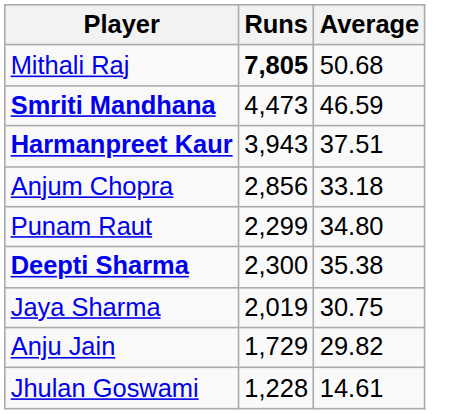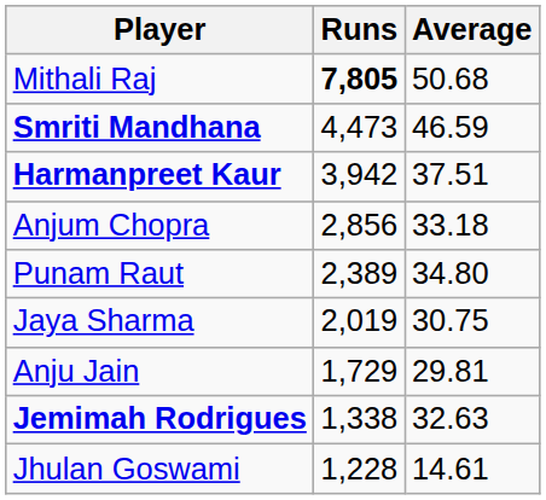Harmanpreet Kaur | Runs: 3,943 -> 3,942
Punam Raut | Runs: 2,299 -> 2,389
- row: Deepti Sharma | 2,300 | 35.38
Anju Jain | Average: 29.82 -> 29.81
+ row: Jemimah Rodrigues | 1,338 | 32.63
